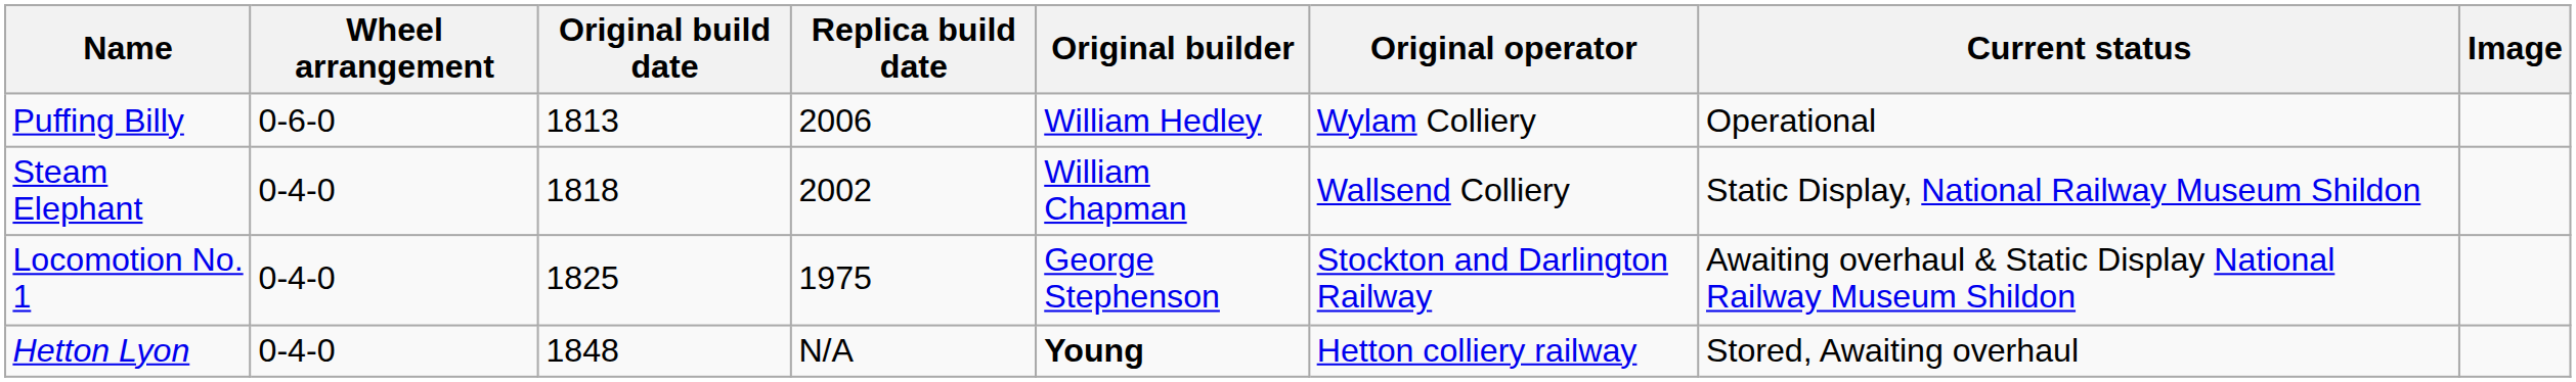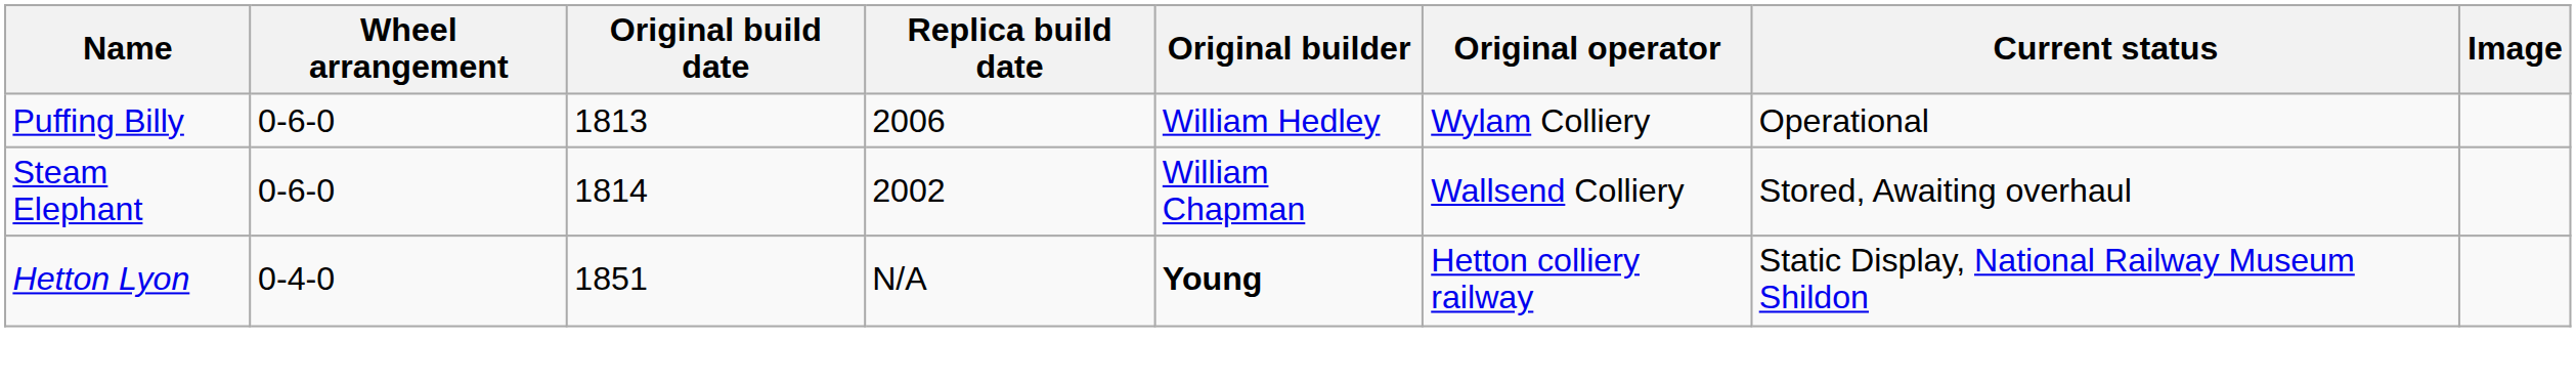Steam Elephant | Wheel arrangement: 0-4-0 -> 0-6-0
Steam Elephant | Original build date: 1818 -> 1814
Steam Elephant | Current status: Static Display, National Railway Museum Shildon -> Stored, Awaiting overhaul
- row: Locomotion No. 1 | 0-4-0 | 1825 | 1975 | George Stephenson | Stockton and Darlington Railway | Awaiting overhaul & Static Display National Railway Museum Shildon
Hetton Lyon | Original build date: 1848 -> 1851
Hetton Lyon | Current status: Stored, Awaiting overhaul -> Static Display, National Railway Museum Shildon
